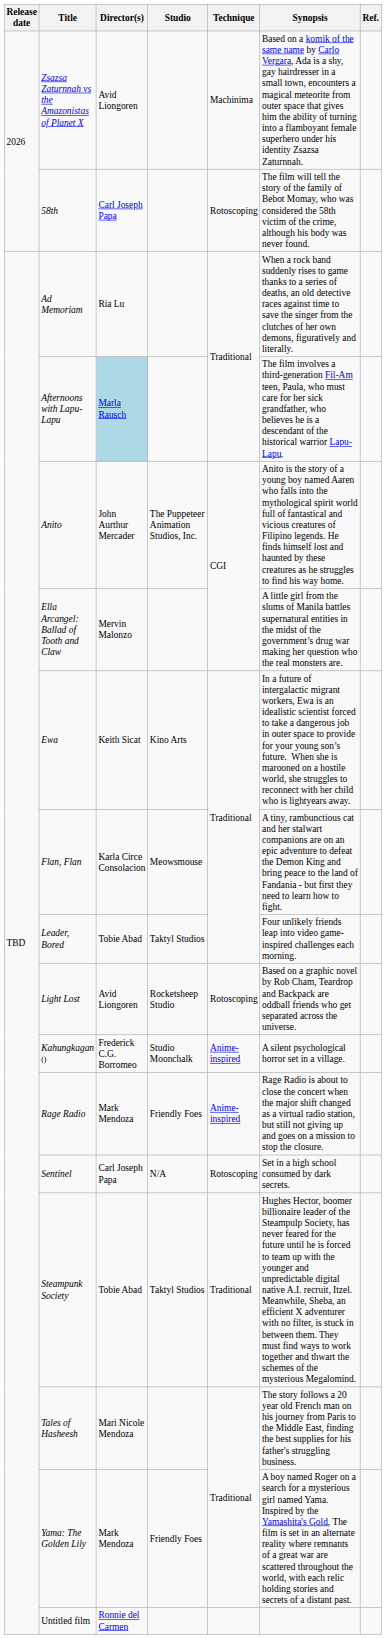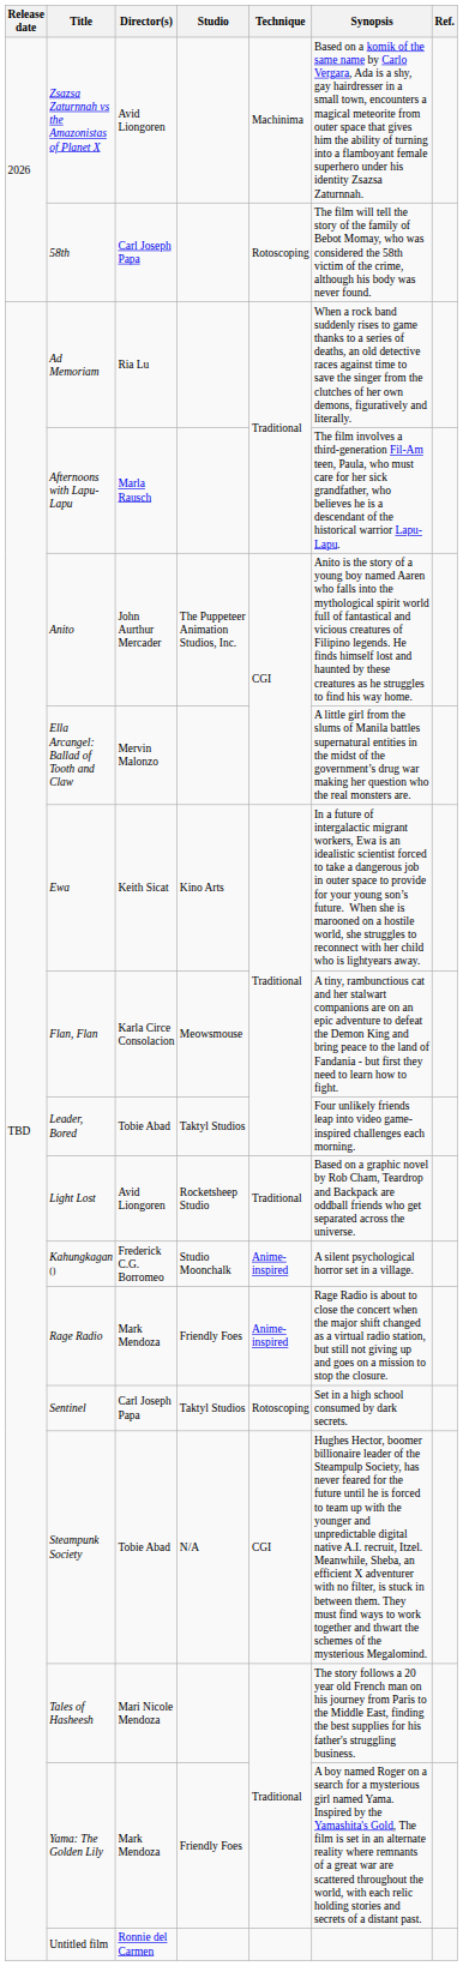Afternoons with Lapu-Lapu | Director(s): lightblue background -> no background
Light Lost | Technique: Rotoscoping -> Traditional
Sentinel | Studio: N/A -> Taktyl Studios
Steampunk Society | Studio: Taktyl Studios -> N/A
Steampunk Society | Technique: Traditional -> CGI
